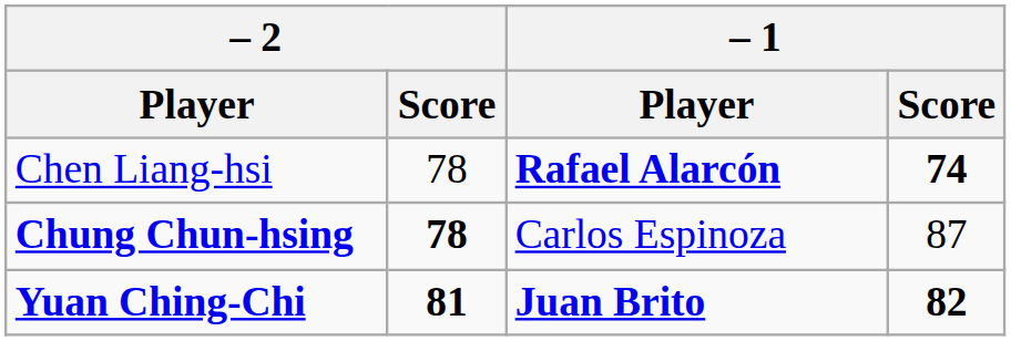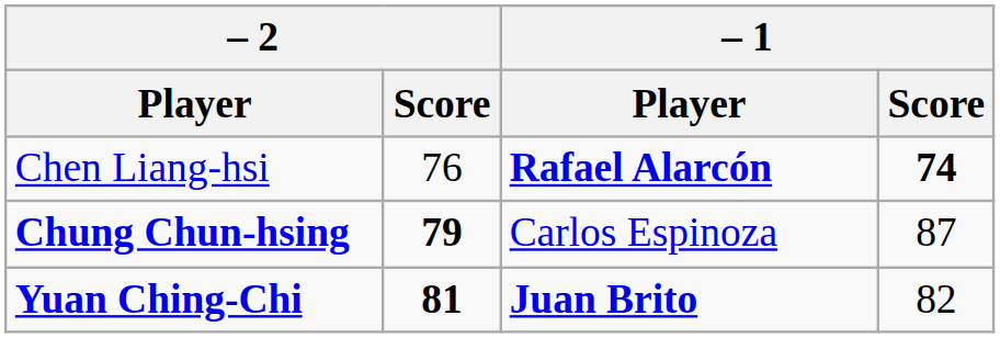Chen Liang-hsi | – 2 / Score: 78 -> 76
Chung Chun-hsing | – 2 / Score: 78 -> 79
Yuan Ching-Chi | – 1 / Score: bold -> normal
